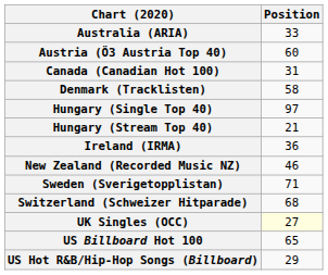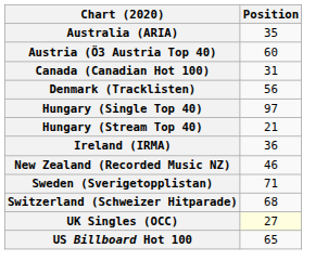Australia (ARIA) | Position: 33 -> 35
Denmark (Tracklisten) | Position: 58 -> 56
- row: US Hot R&B/Hip-Hop Songs (Billboard) | 29
